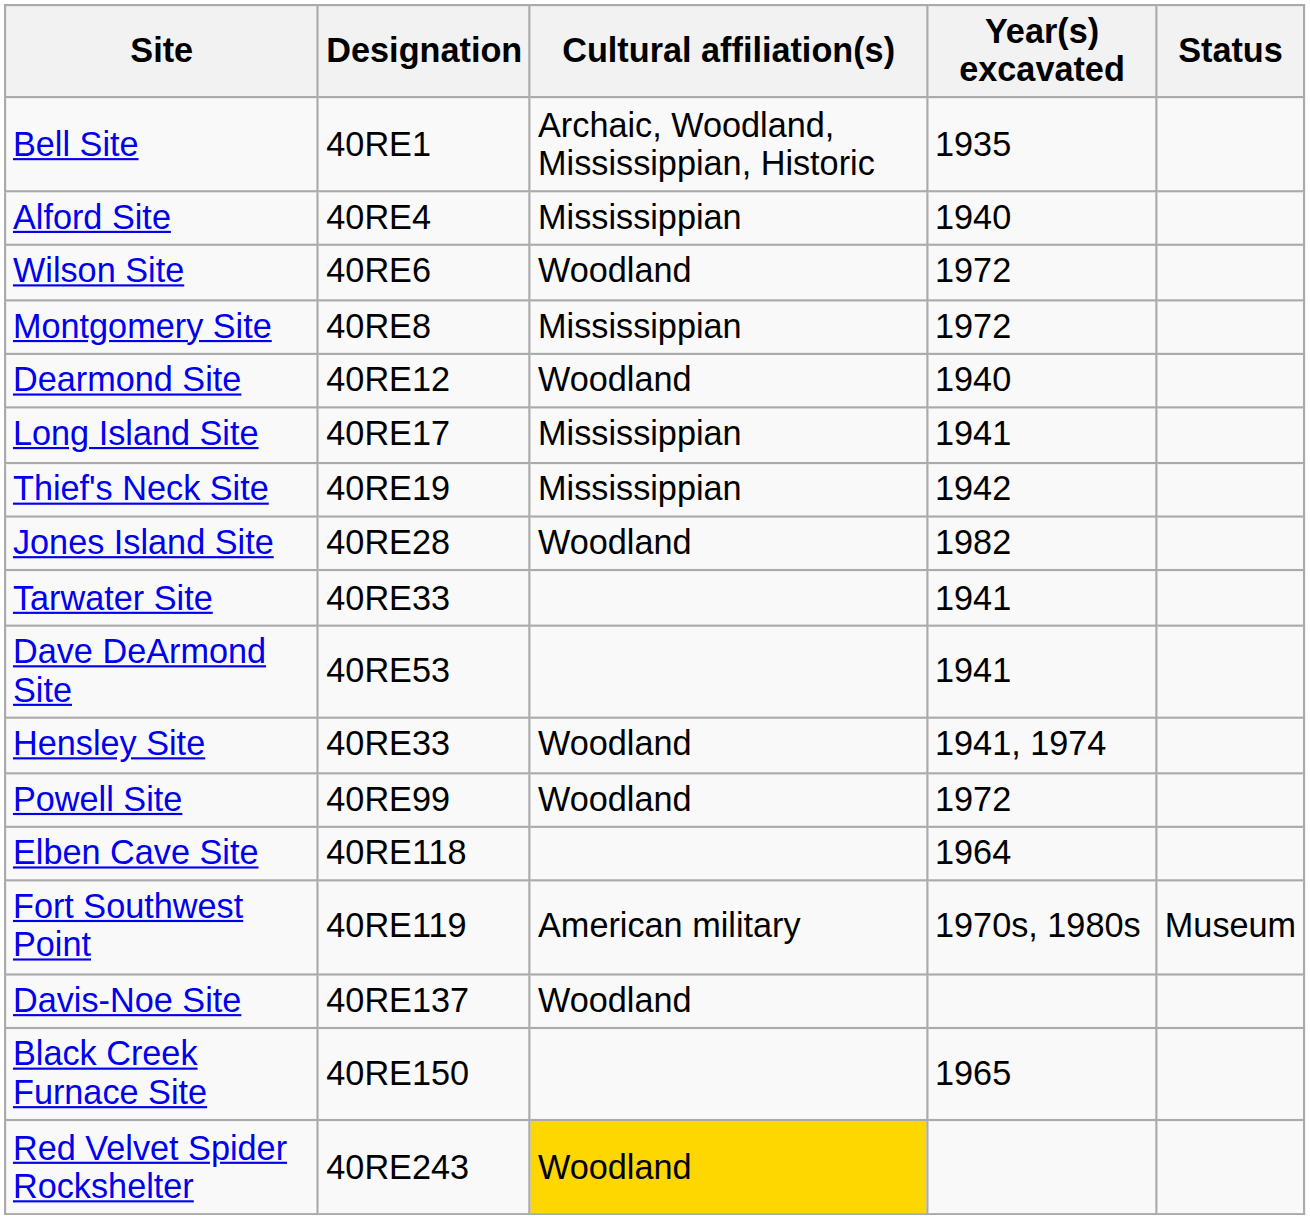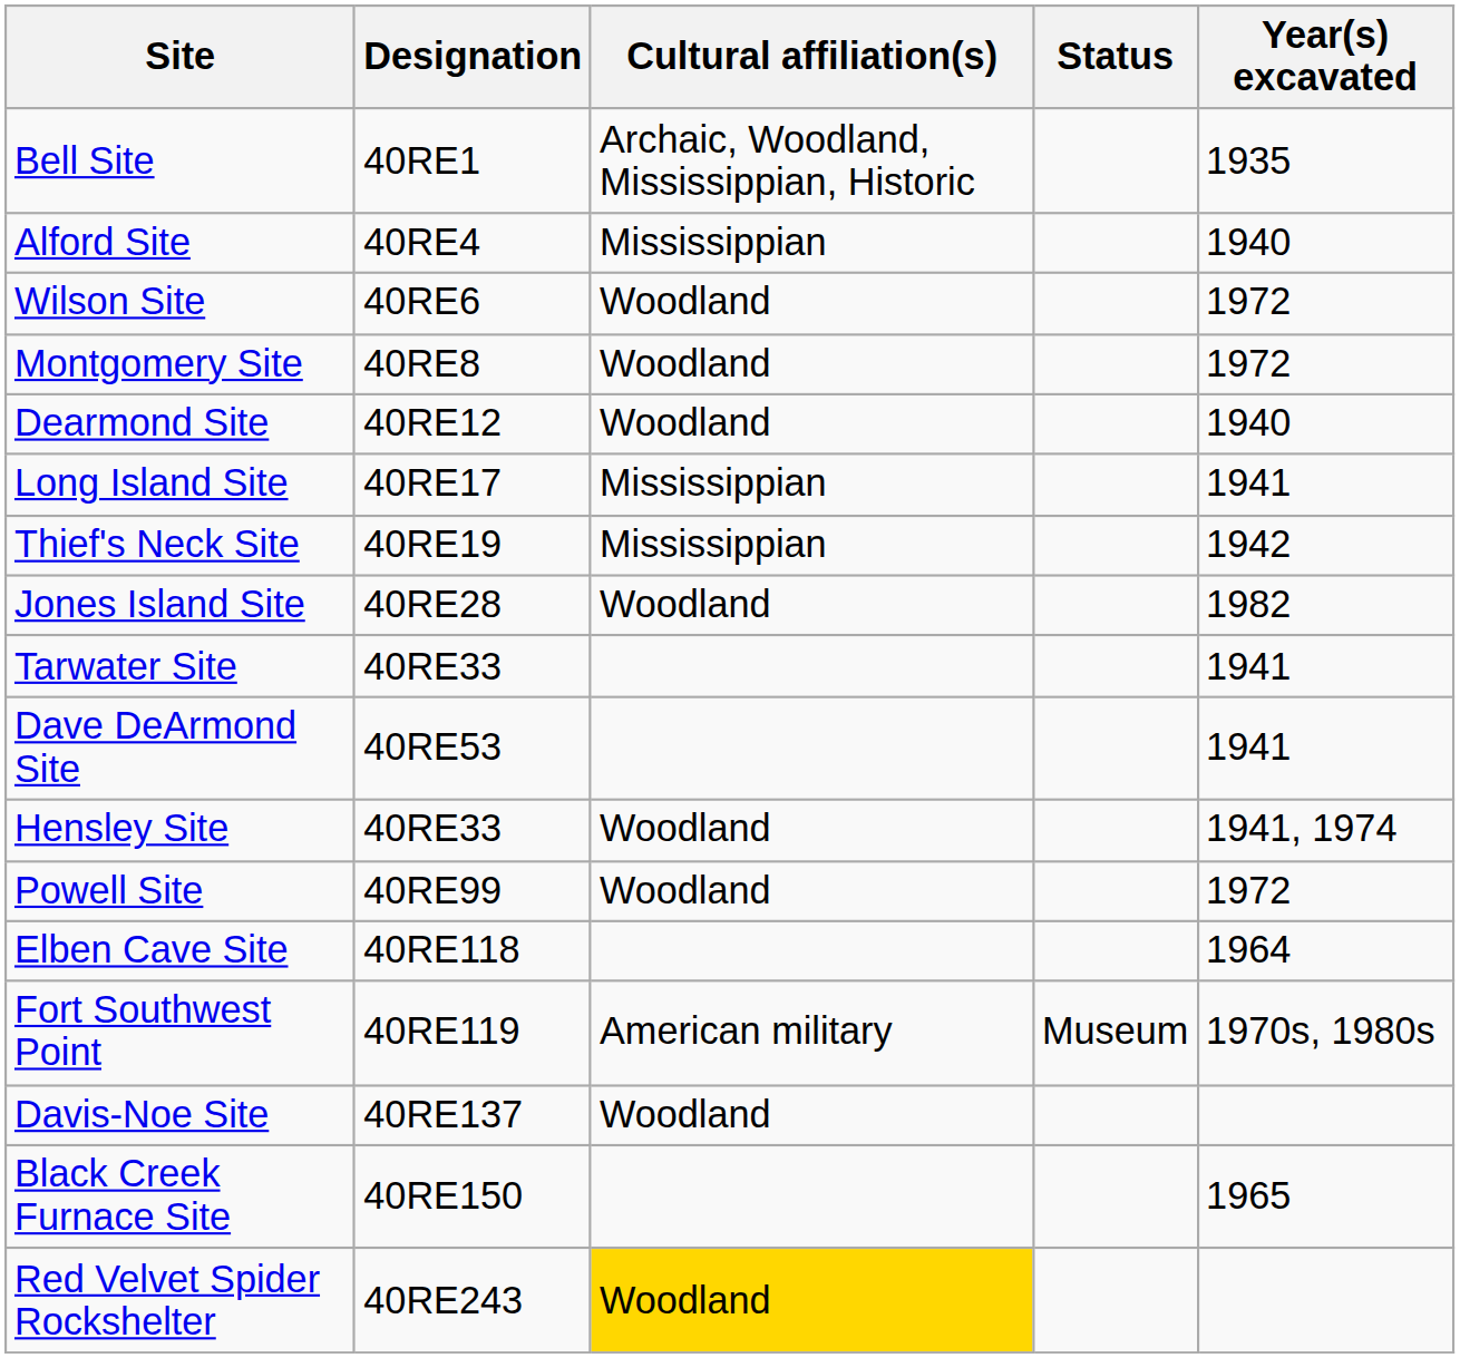columns swapped: Year(s) excavated <-> Status
Montgomery Site | Cultural affiliation(s): Mississippian -> Woodland
